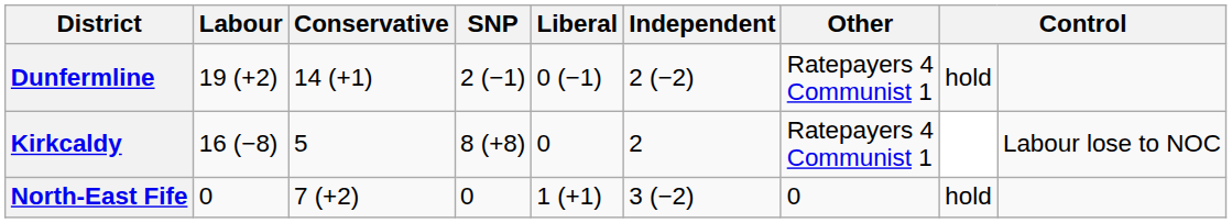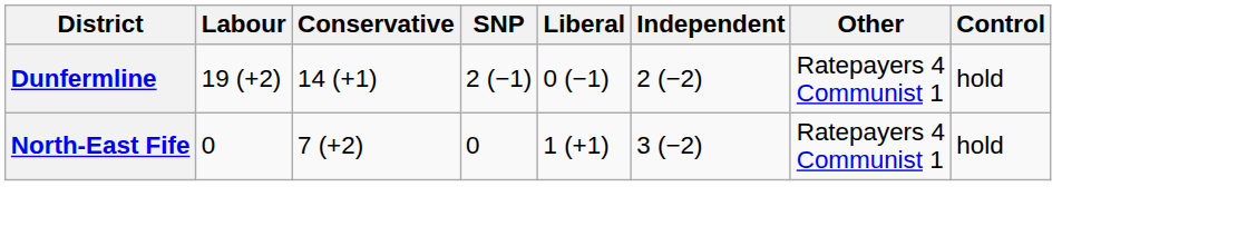- row: Kirkcaldy | 16 (−8) | 5 | 8 (+8) | 0 | 2 | Ratepayers 4 Communist 1 | Labour lose to NOC
North-East Fife | Other: 0 -> Ratepayers 4 Communist 1
